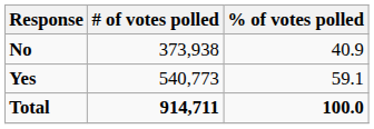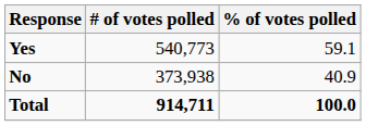rows swapped: Yes <-> No
